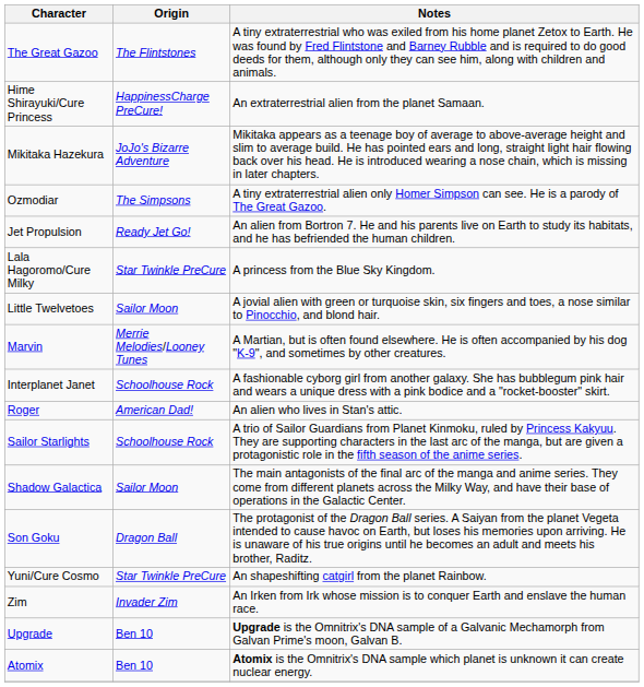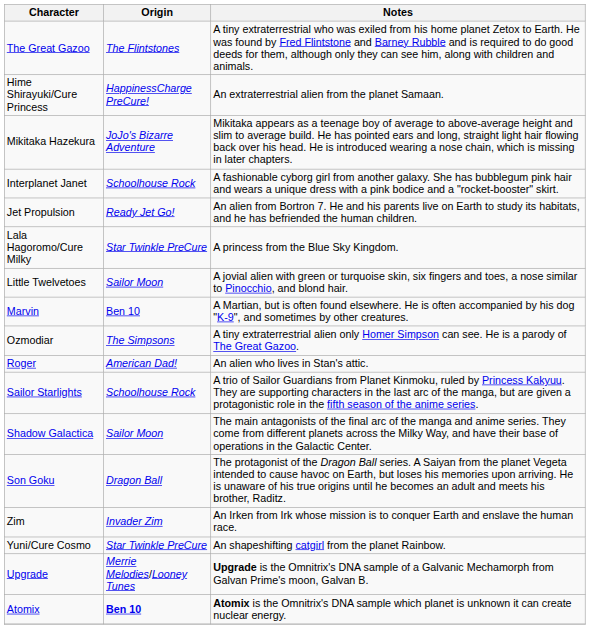rows swapped: Interplanet Janet <-> Ozmodiar
Marvin | Origin: Merrie Melodies/Looney Tunes -> Ben 10
rows swapped: Yuni/Cure Cosmo <-> Zim
Upgrade | Origin: Ben 10 -> Merrie Melodies/Looney Tunes
Atomix | Origin: normal -> bold
